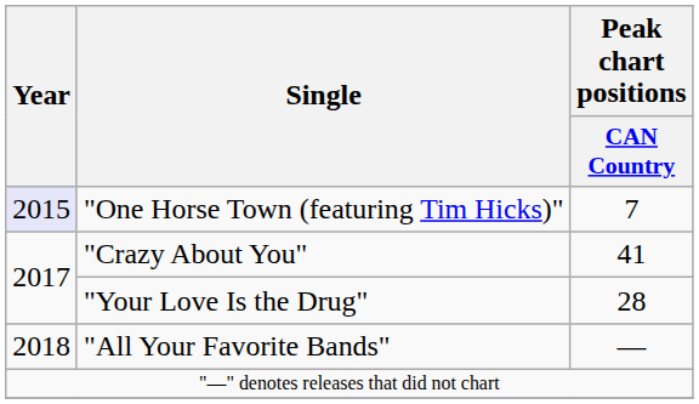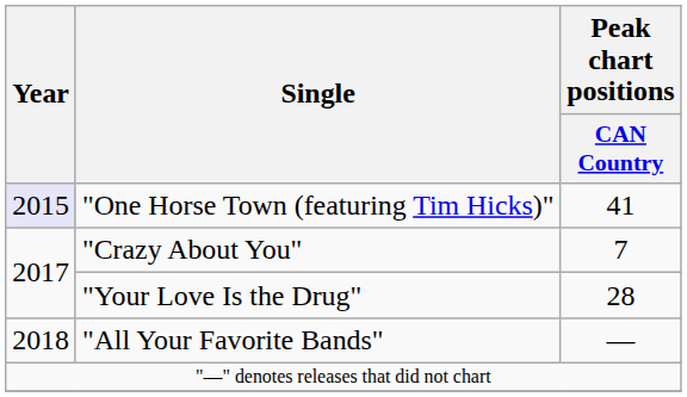"One Horse Town (featuring Tim Hicks)" | Peak chart positions / CAN Country: 7 -> 41
"Crazy About You" | Peak chart positions / CAN Country: 41 -> 7
